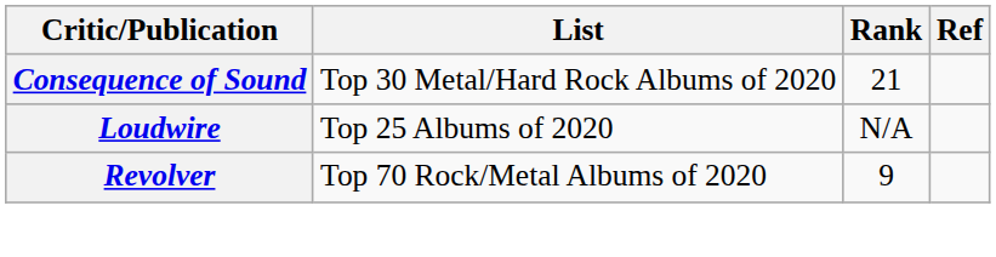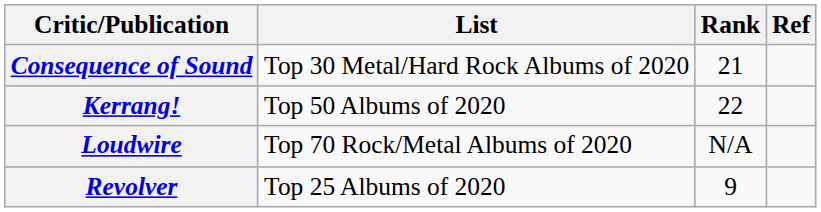+ row: Kerrang! | Top 50 Albums of 2020 | 22
Loudwire | List: Top 25 Albums of 2020 -> Top 70 Rock/Metal Albums of 2020
Revolver | List: Top 70 Rock/Metal Albums of 2020 -> Top 25 Albums of 2020
